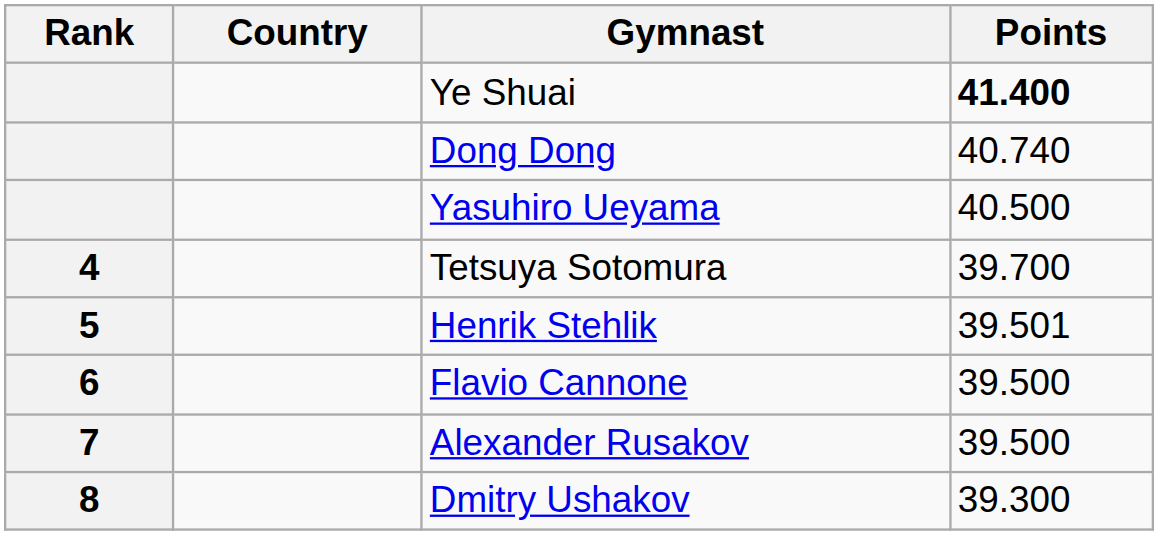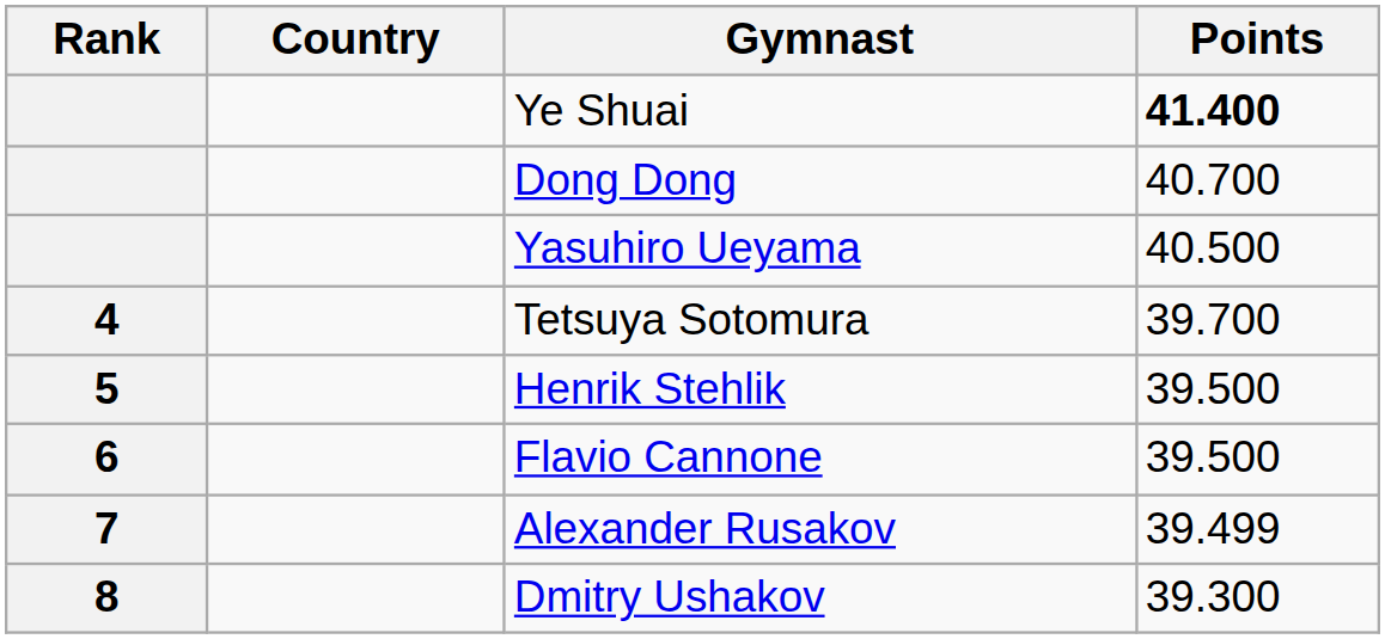Dong Dong | Points: 40.740 -> 40.700
Henrik Stehlik | Points: 39.501 -> 39.500
Alexander Rusakov | Points: 39.500 -> 39.499
